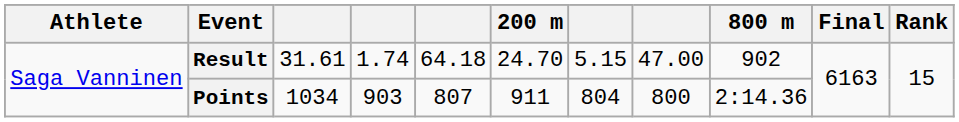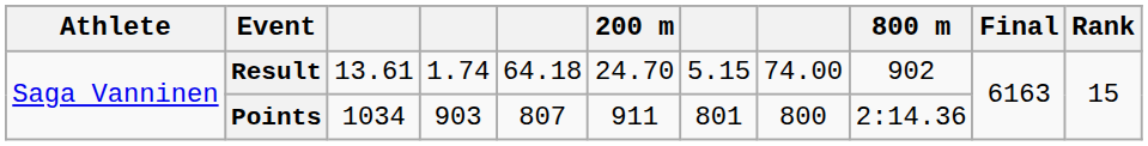Result | column 3: 31.61 -> 13.61
Result | column 8: 47.00 -> 74.00
Points | column 7: 804 -> 801
